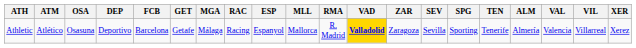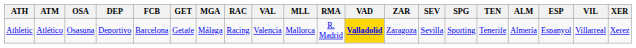columns swapped: ESP <-> VAL
